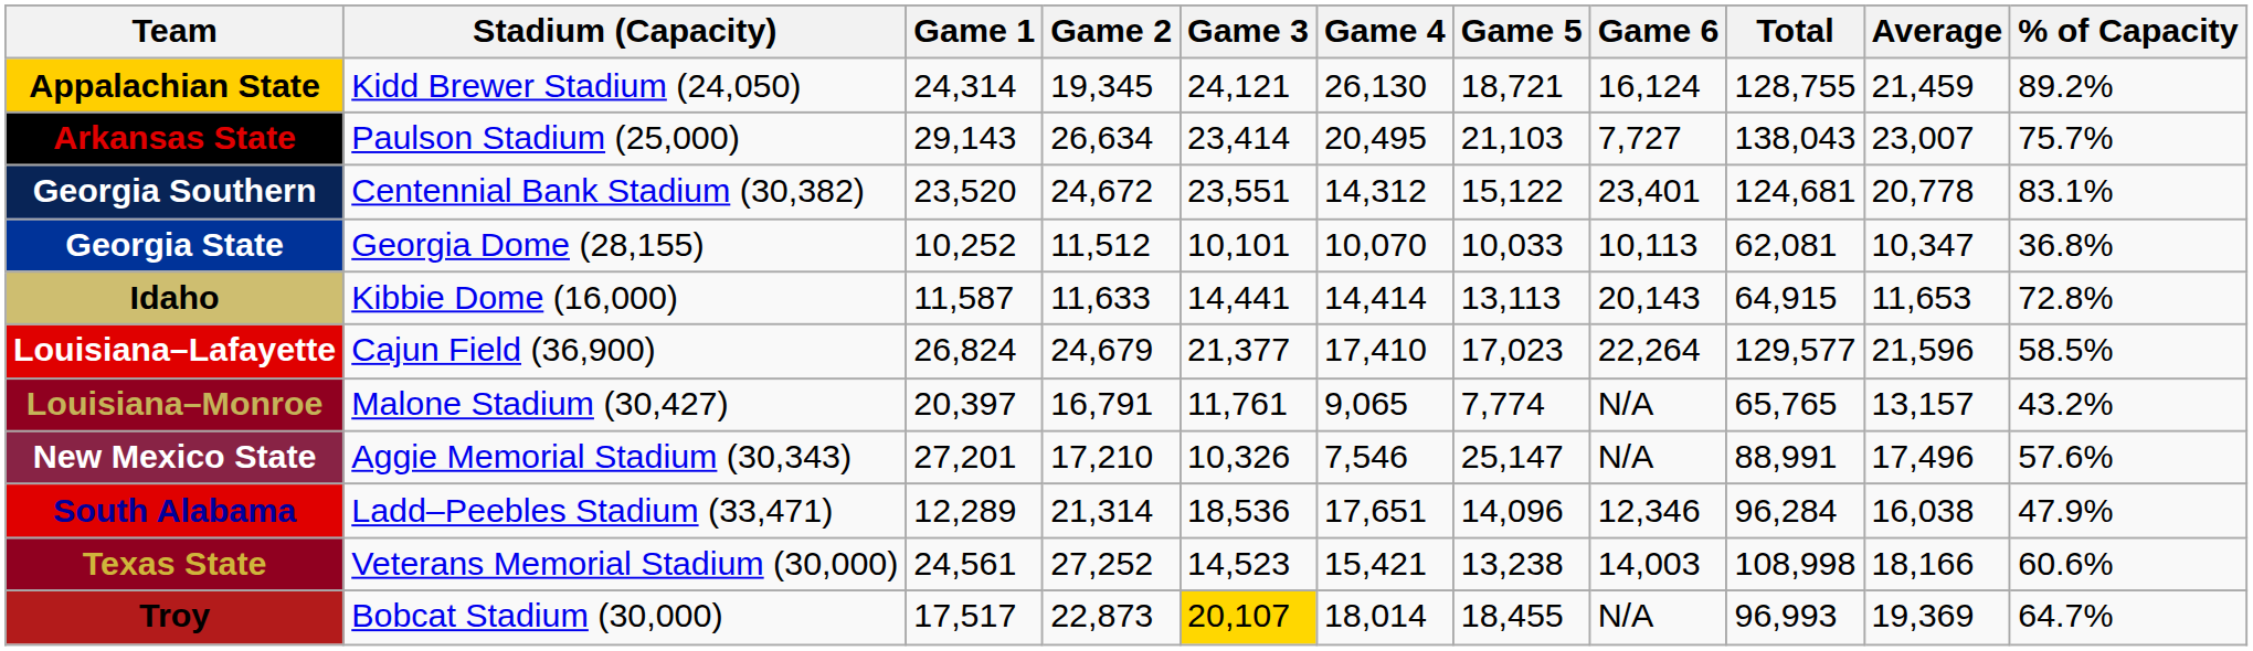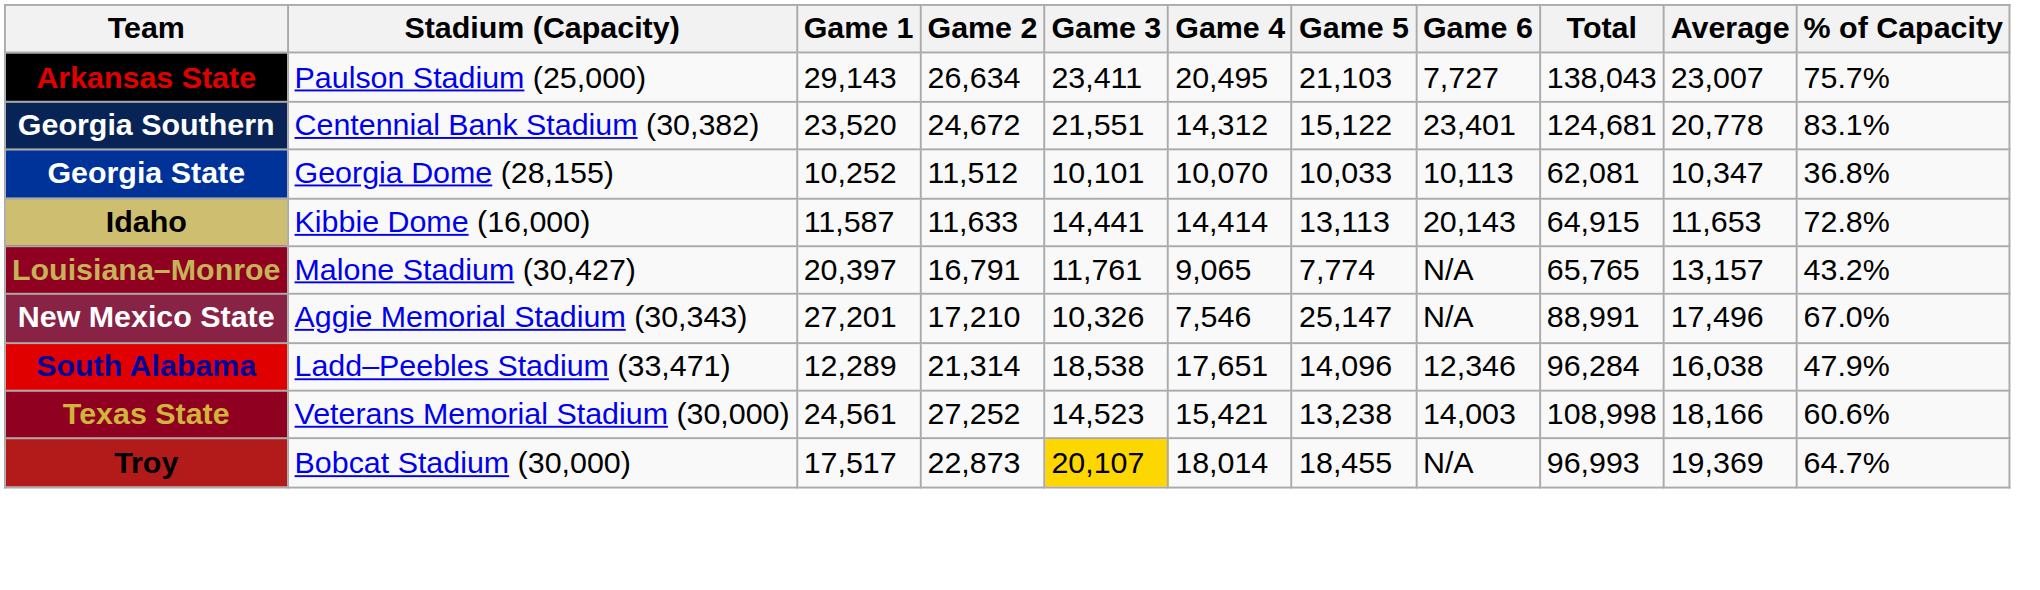- row: Appalachian State | Kidd Brewer Stadium (24,050) | 24,314 | 19,345 | 24,121 | 26,130 | 18,721 | 16,124 | 128,755 | 21,459 | 89.2%
Arkansas State | Game 3: 23,414 -> 23,411
Georgia Southern | Game 3: 23,551 -> 21,551
- row: Louisiana–Lafayette | Cajun Field (36,900) | 26,824 | 24,679 | 21,377 | 17,410 | 17,023 | 22,264 | 129,577 | 21,596 | 58.5%
New Mexico State | % of Capacity: 57.6% -> 67.0%
South Alabama | Game 3: 18,536 -> 18,538
